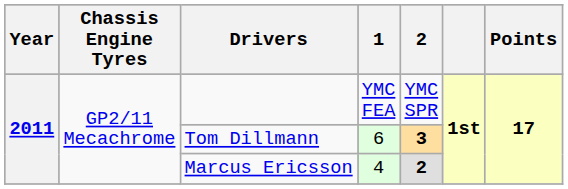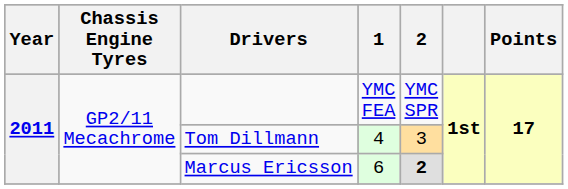Tom Dillmann | 1: 6 -> 4
Tom Dillmann | 2: bold -> normal
Marcus Ericsson | 1: 4 -> 6
